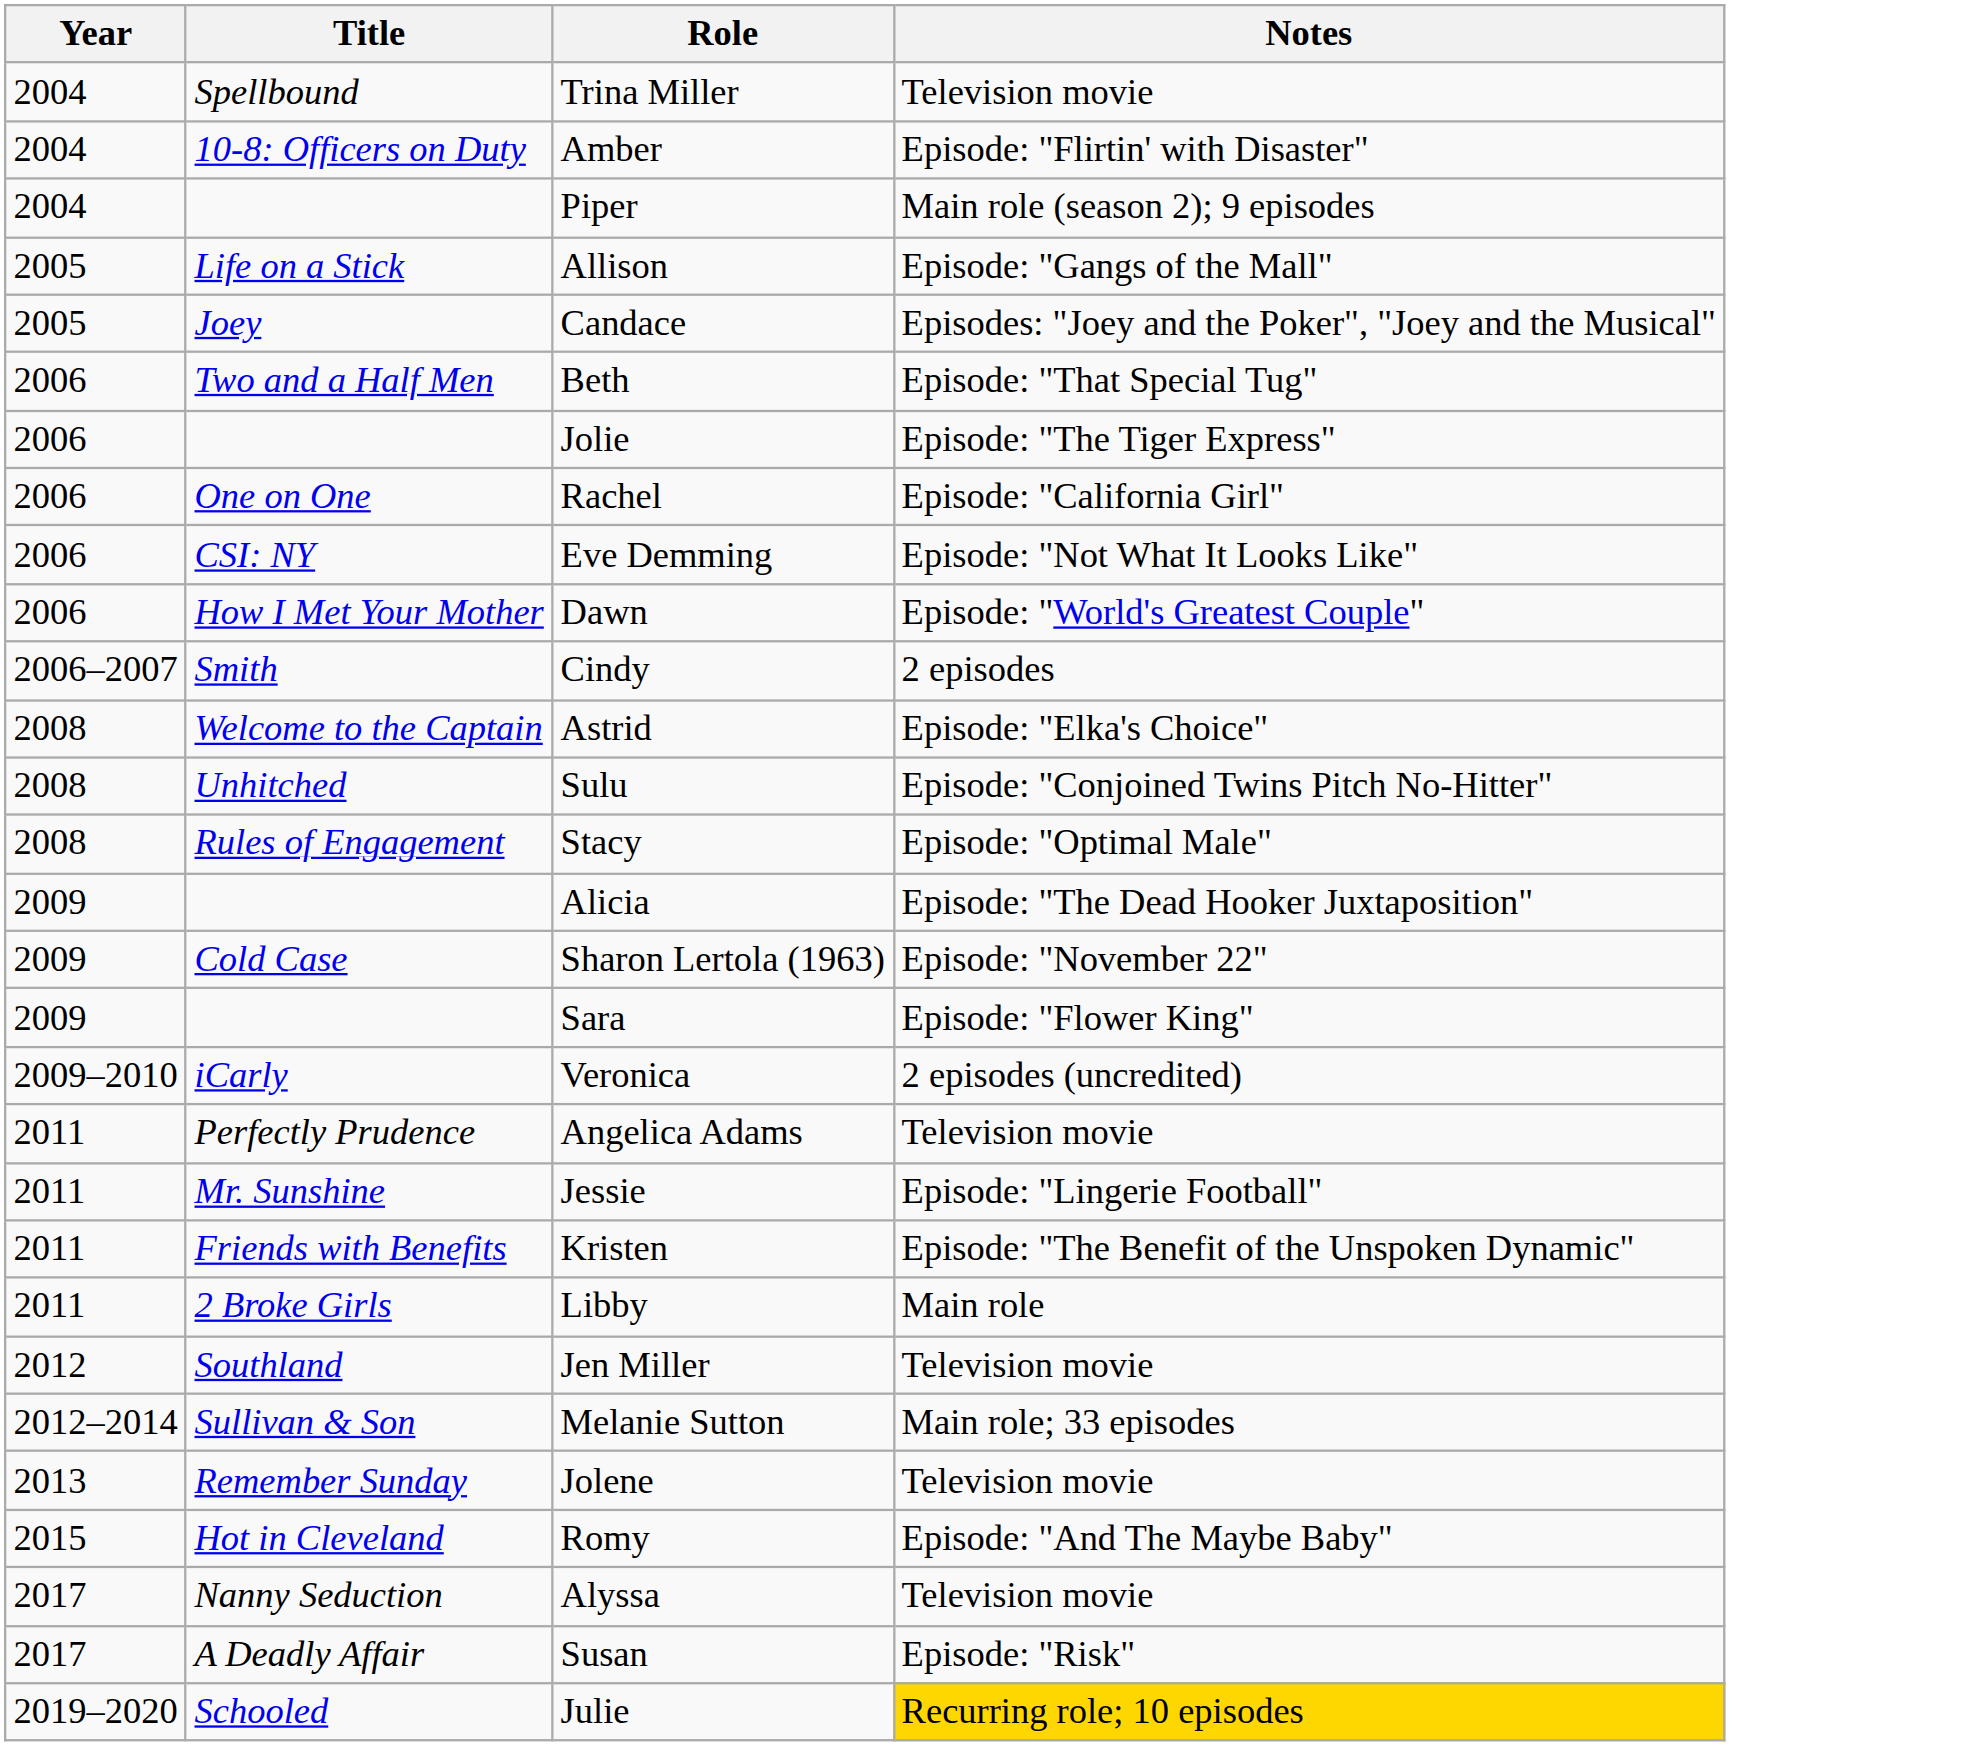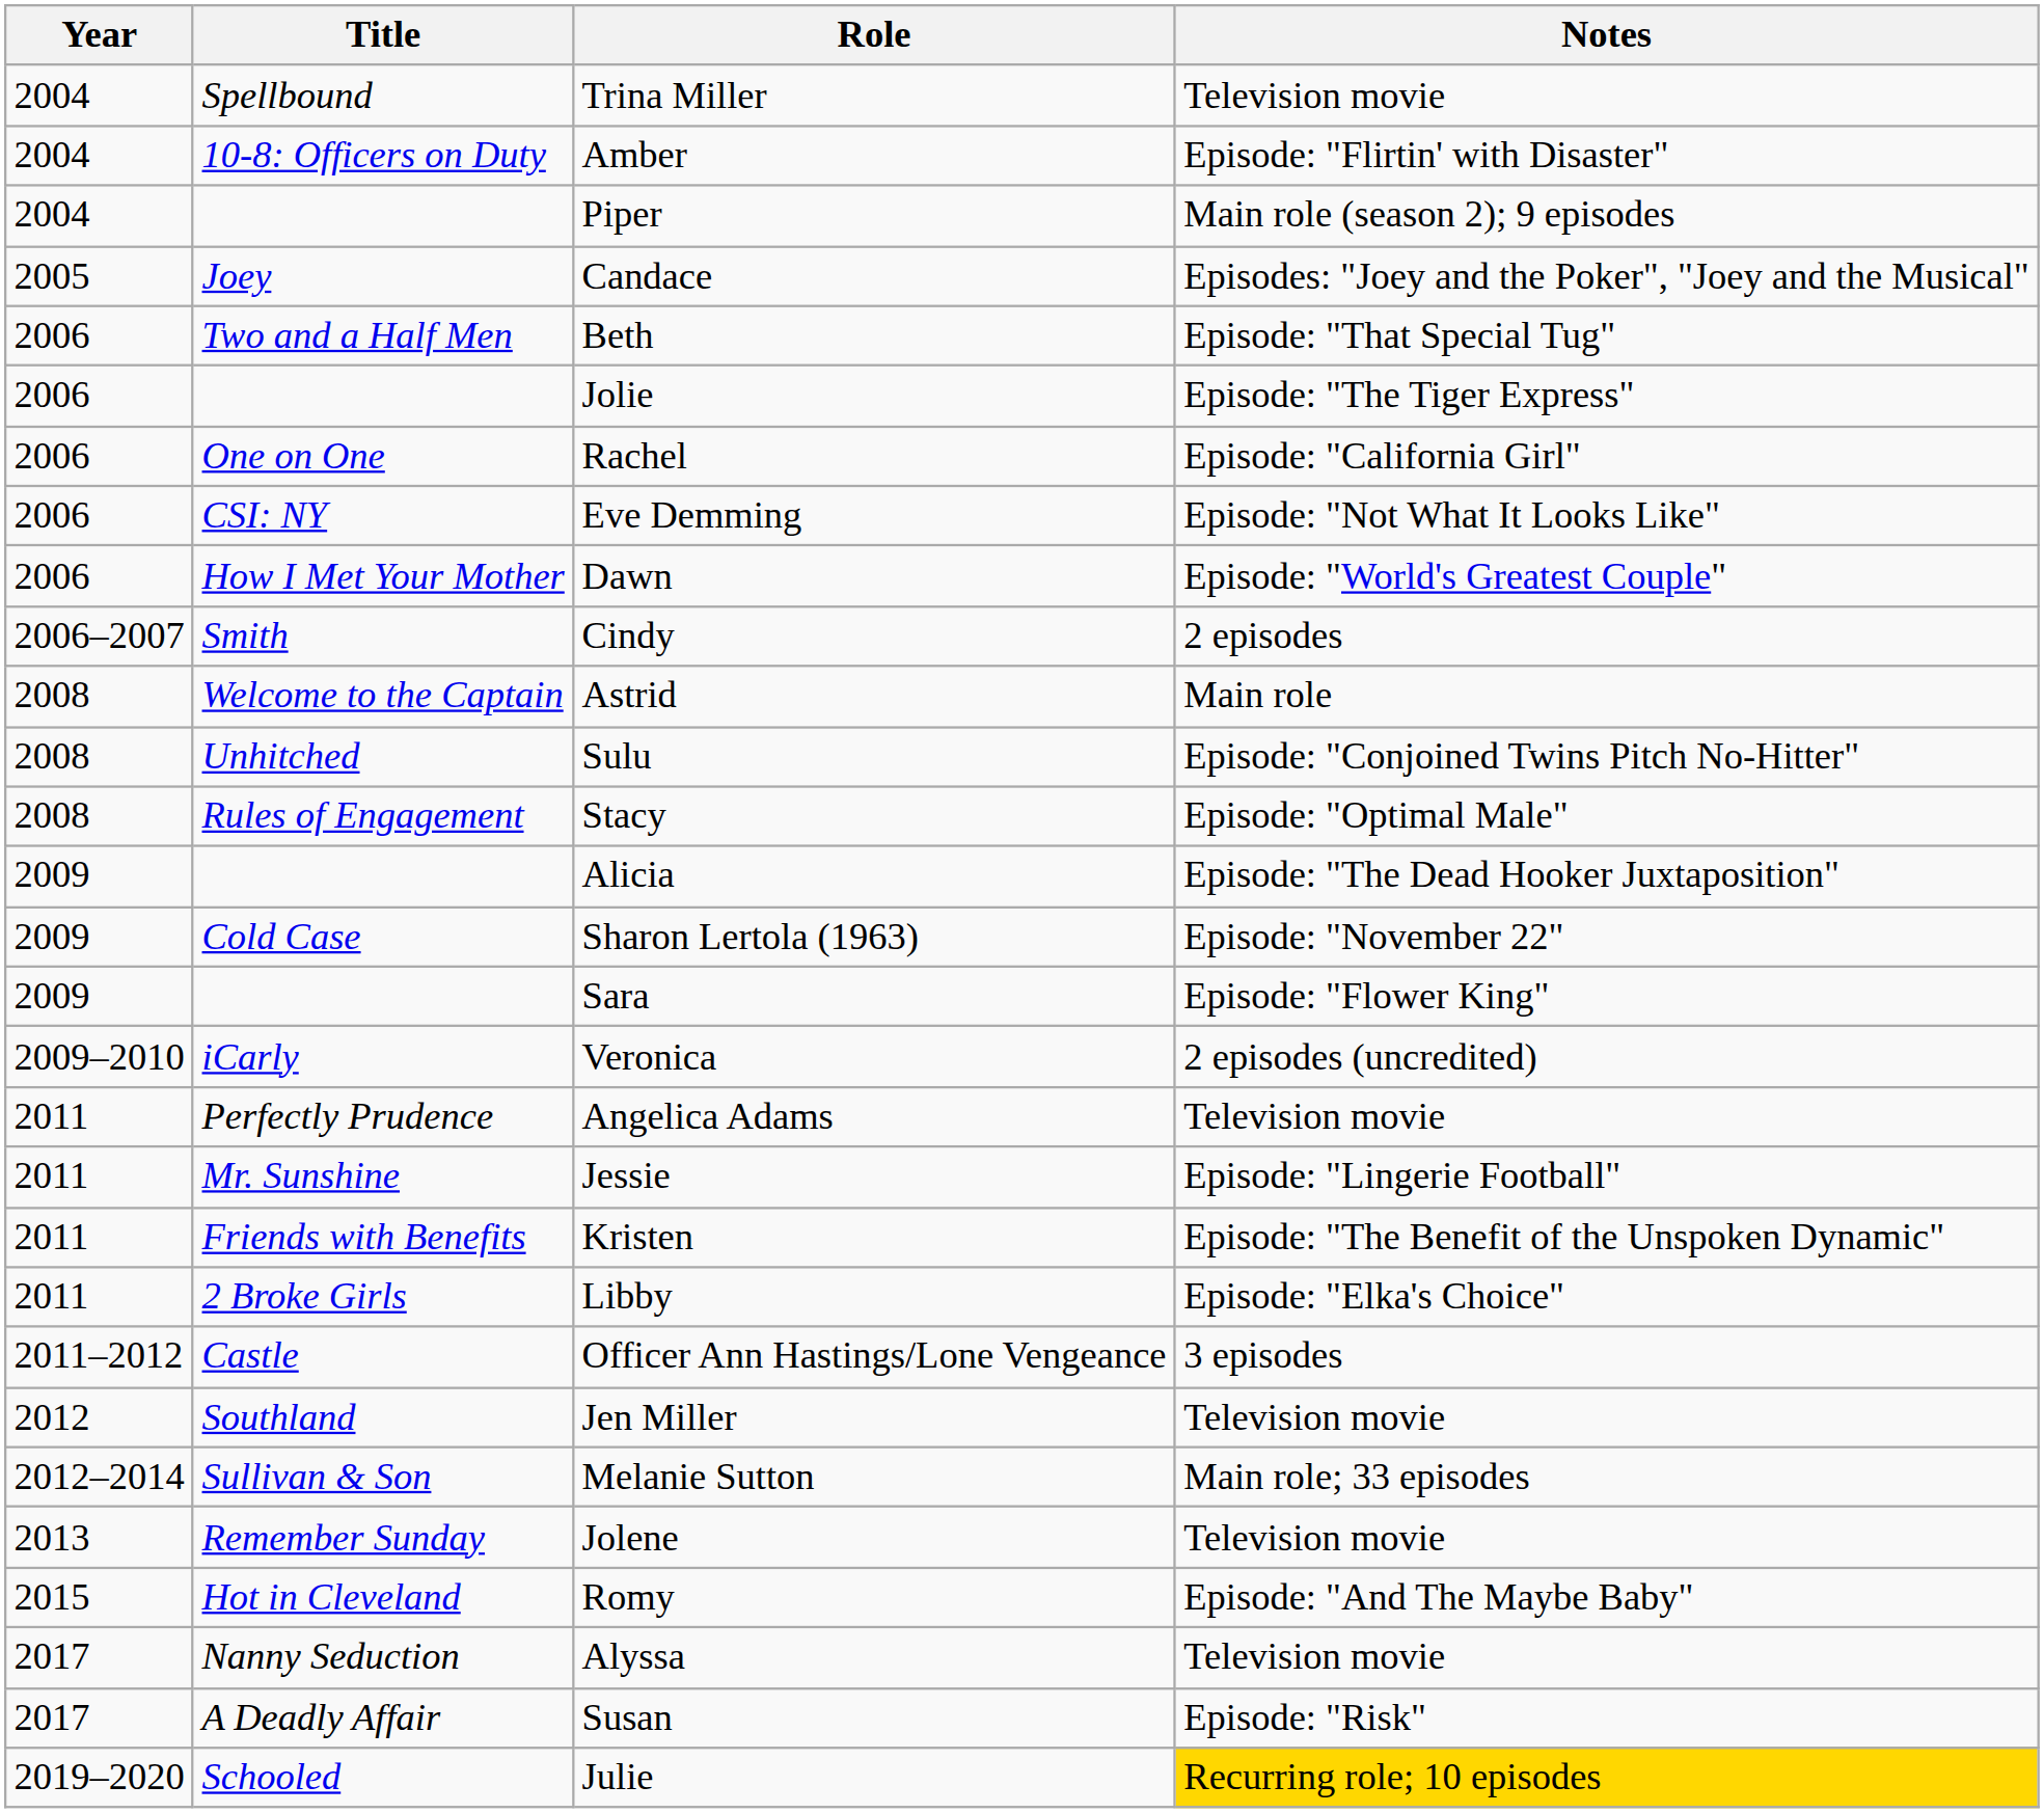- row: 2005 | Life on a Stick | Allison | Episode: "Gangs of the Mall"
Astrid | Notes: Episode: "Elka's Choice" -> Main role
Libby | Notes: Main role -> Episode: "Elka's Choice"
+ row: 2011–2012 | Castle | Officer Ann Hastings/Lone Vengeance | 3 episodes
